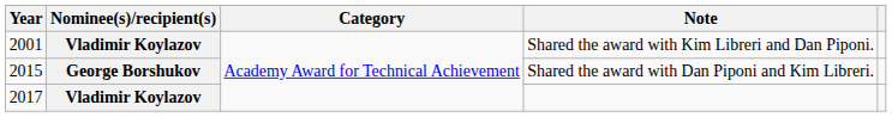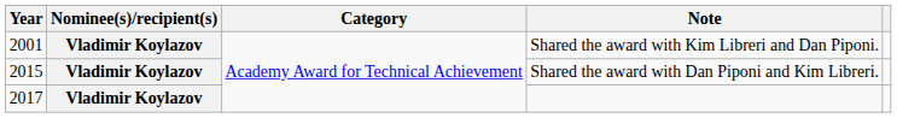Shared the award with Dan Piponi and Kim Libreri. | Nominee(s)/recipient(s): George Borshukov -> Vladimir Koylazov
